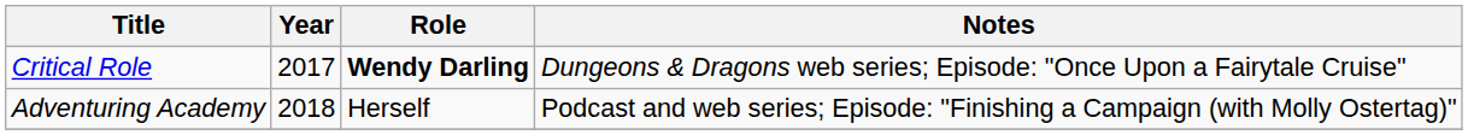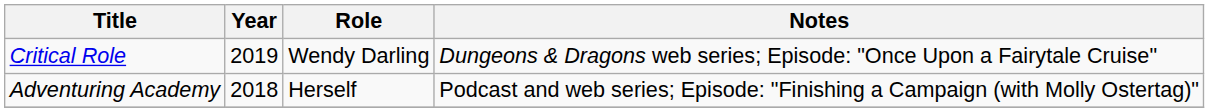Critical Role | Year: 2017 -> 2019
Critical Role | Role: bold -> normal
